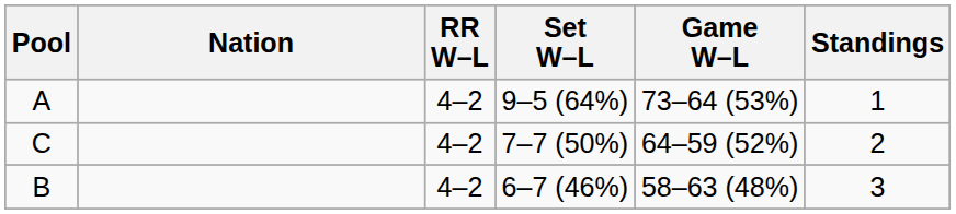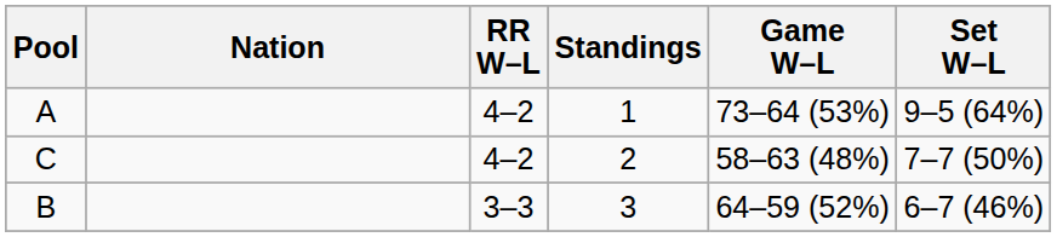columns swapped: Set W–L <-> Standings
C | Game W–L: 64–59 (52%) -> 58–63 (48%)
B | RR W–L: 4–2 -> 3–3
B | Game W–L: 58–63 (48%) -> 64–59 (52%)
